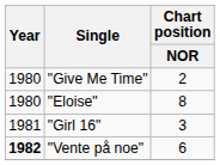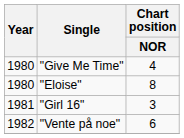"Give Me Time" | Chart position / NOR: 2 -> 4
"Vente på noe" | Year: bold -> normal
